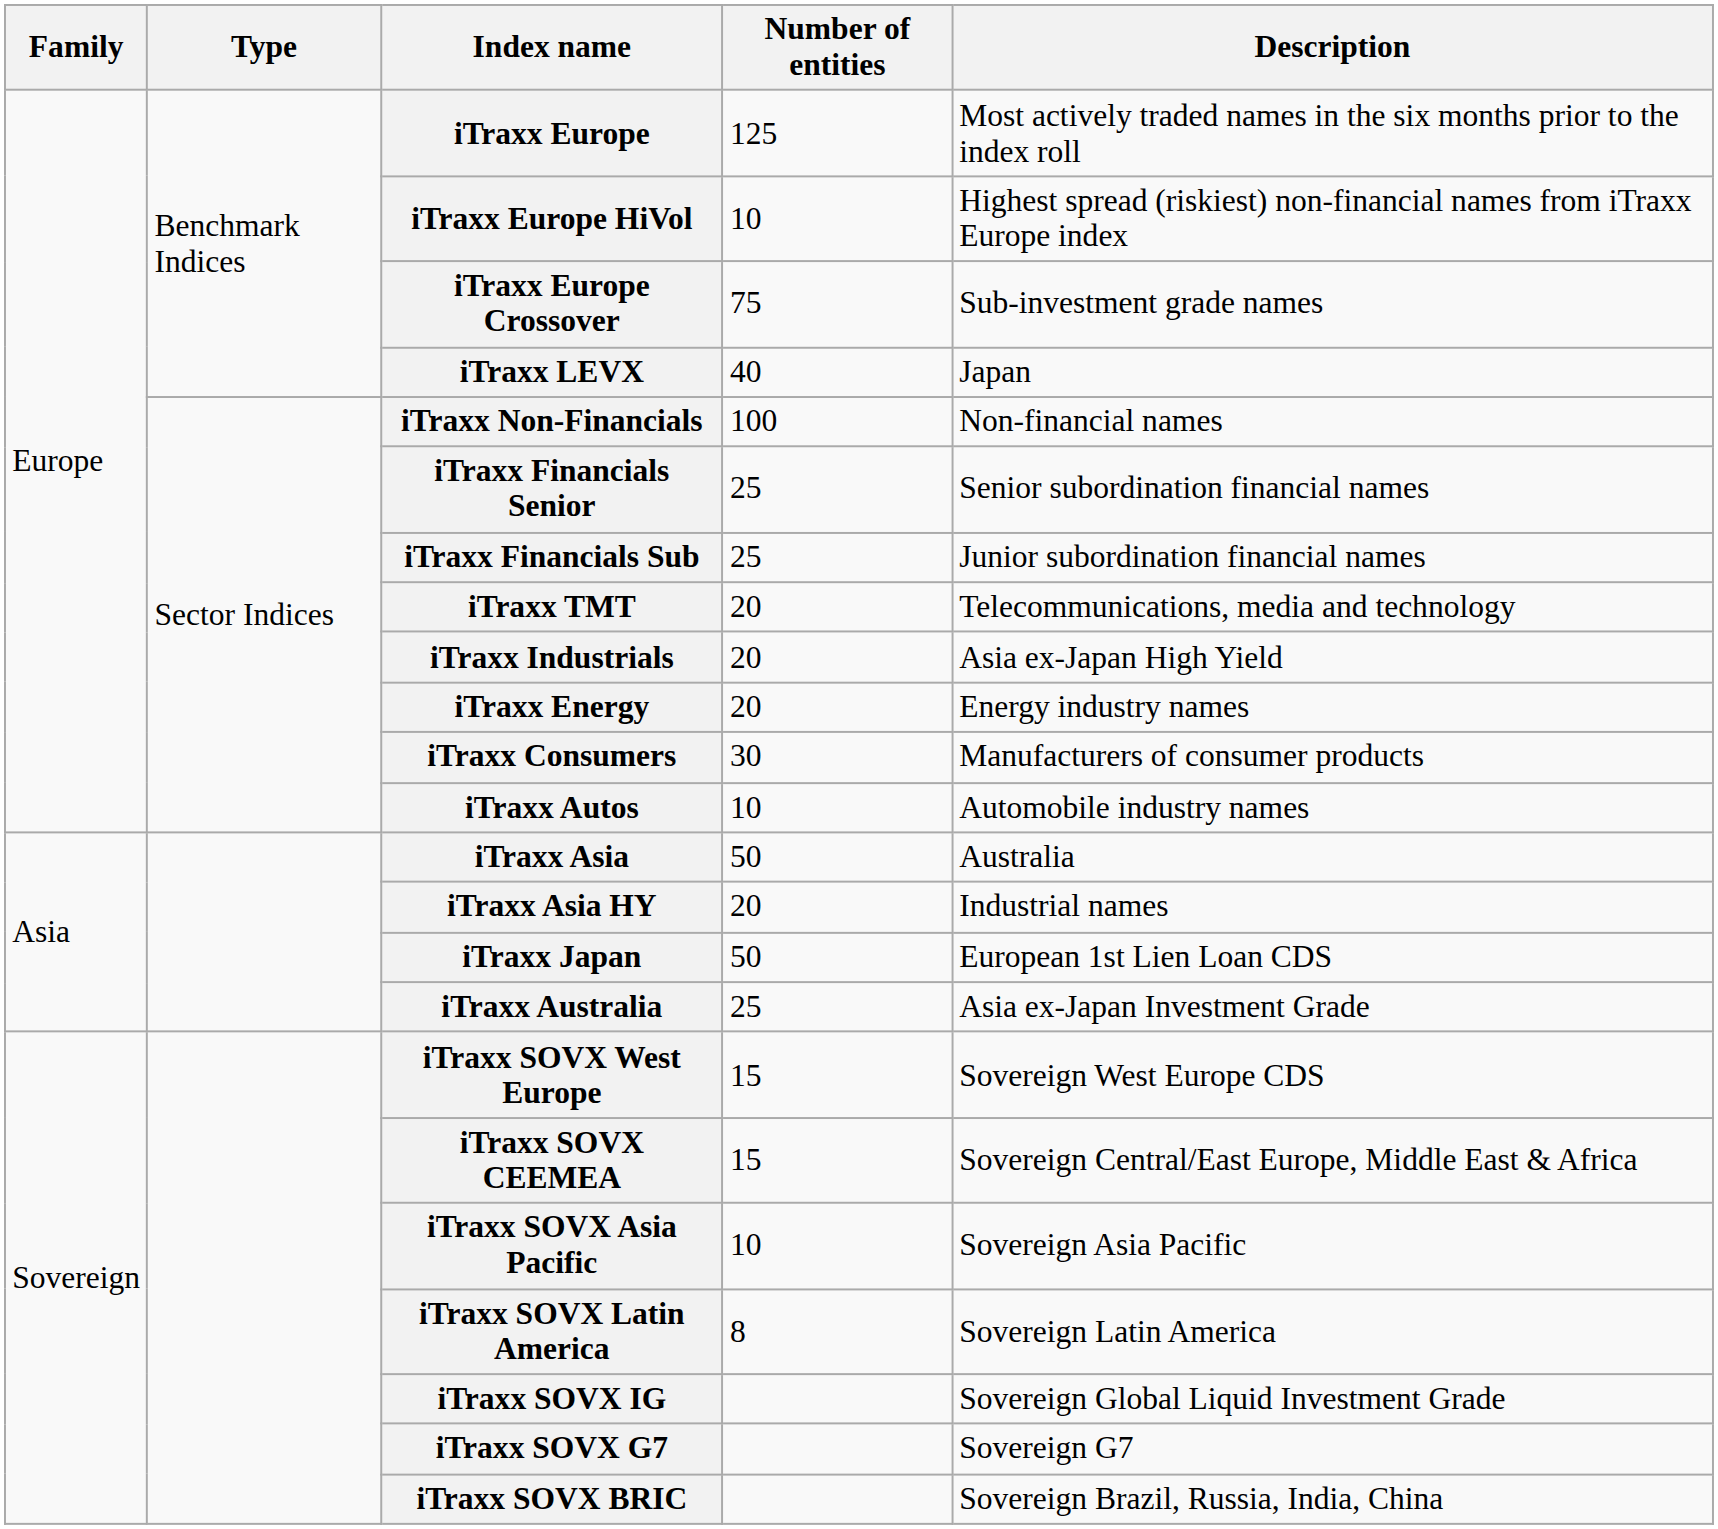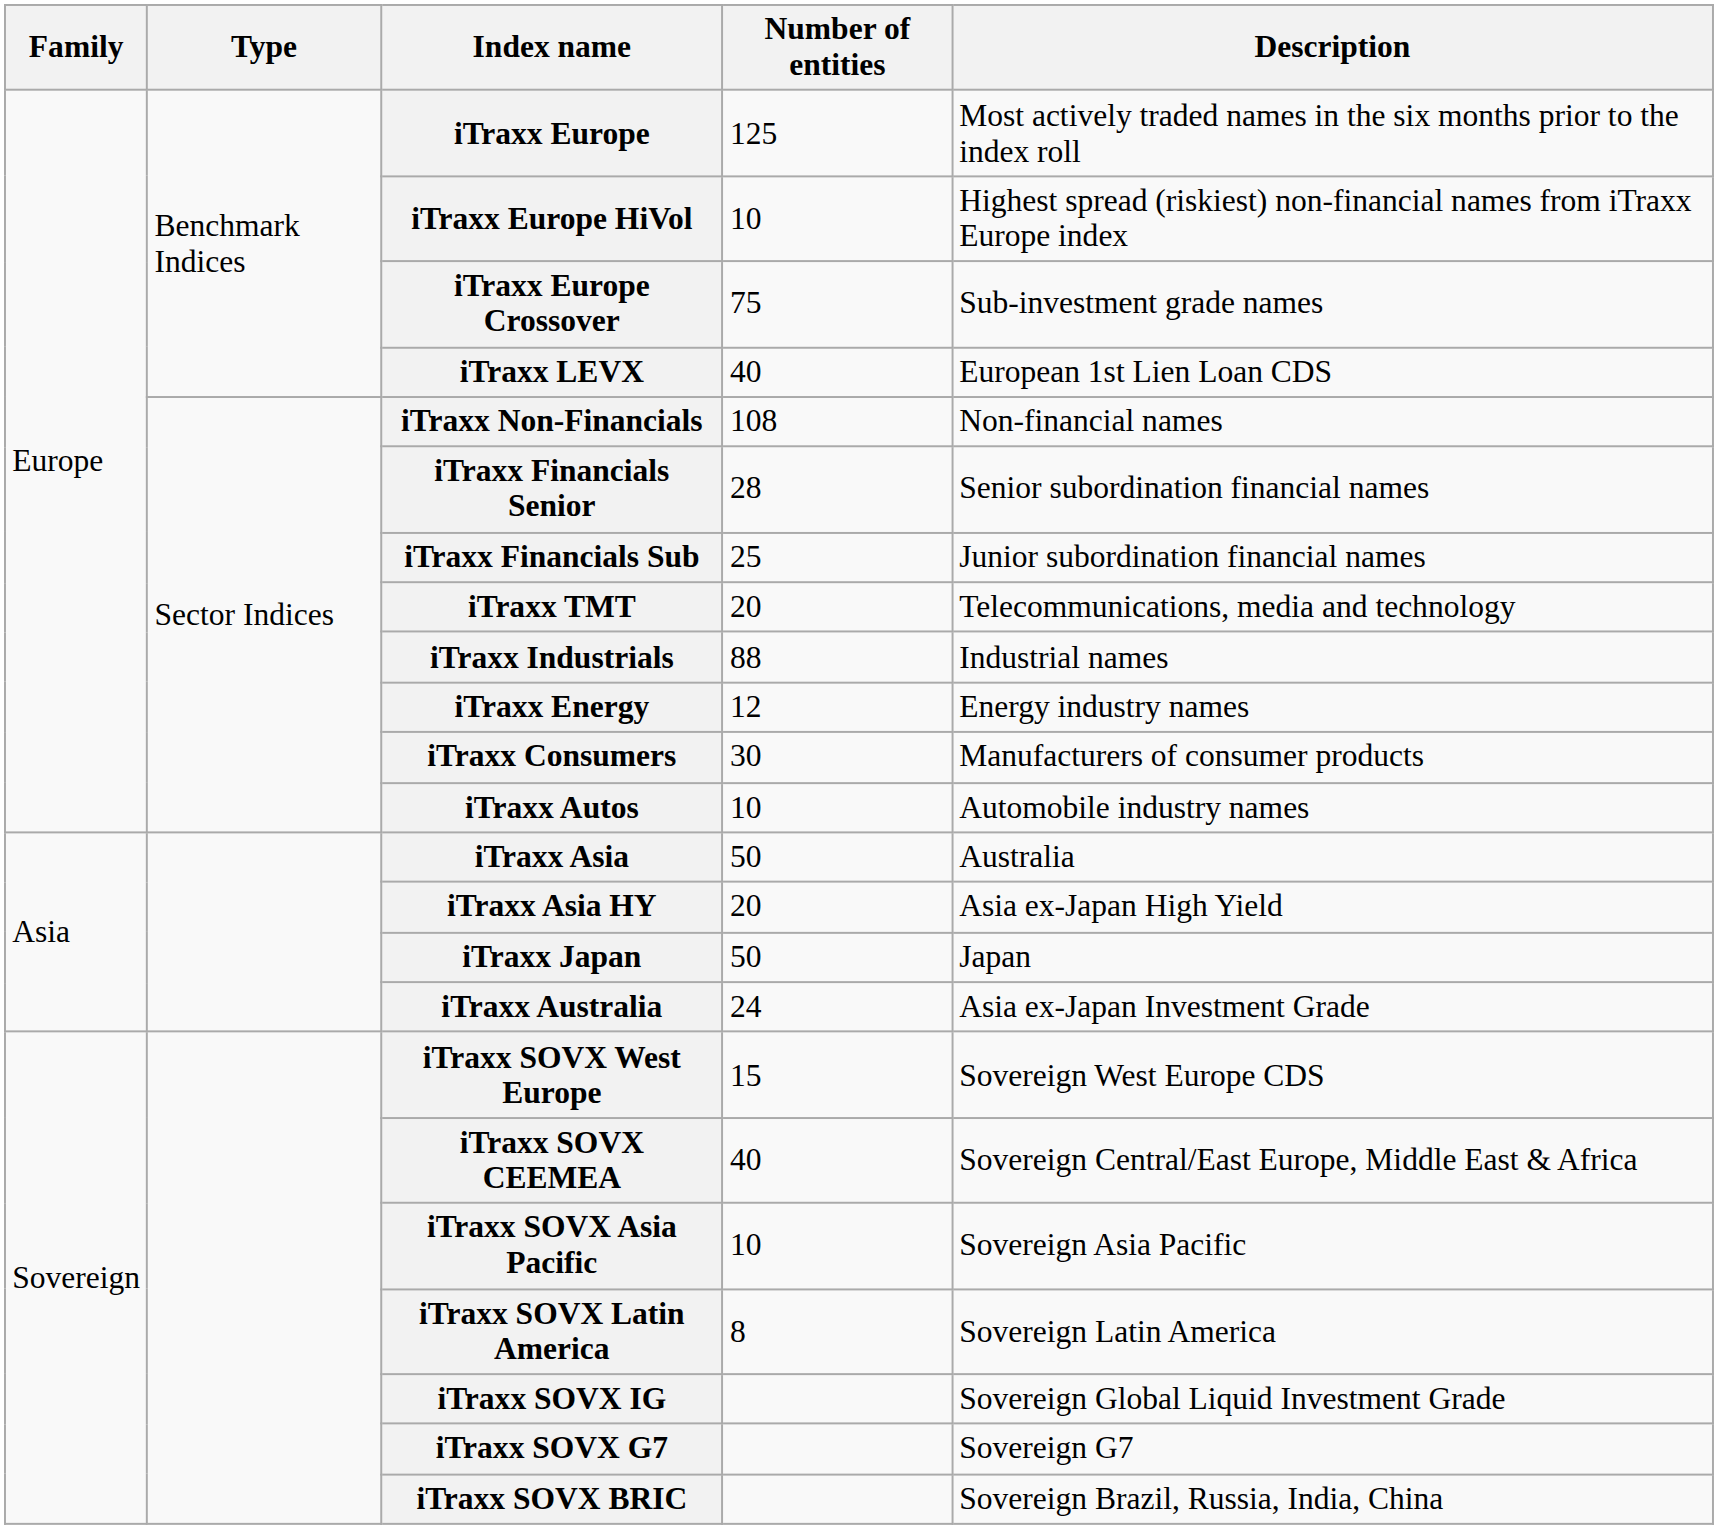iTraxx LEVX | Description: Japan -> European 1st Lien Loan CDS
iTraxx Non-Financials | Number of entities: 100 -> 108
iTraxx Financials Senior | Number of entities: 25 -> 28
iTraxx Industrials | Number of entities: 20 -> 88
iTraxx Industrials | Description: Asia ex-Japan High Yield -> Industrial names
iTraxx Energy | Number of entities: 20 -> 12
iTraxx Asia HY | Description: Industrial names -> Asia ex-Japan High Yield
iTraxx Japan | Description: European 1st Lien Loan CDS -> Japan
iTraxx Australia | Number of entities: 25 -> 24
iTraxx SOVX CEEMEA | Number of entities: 15 -> 40
